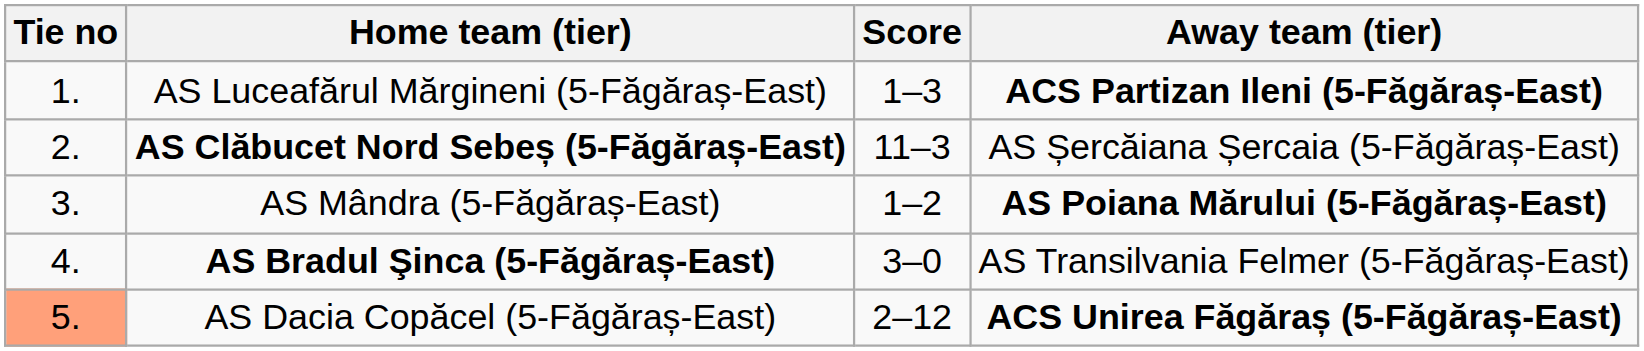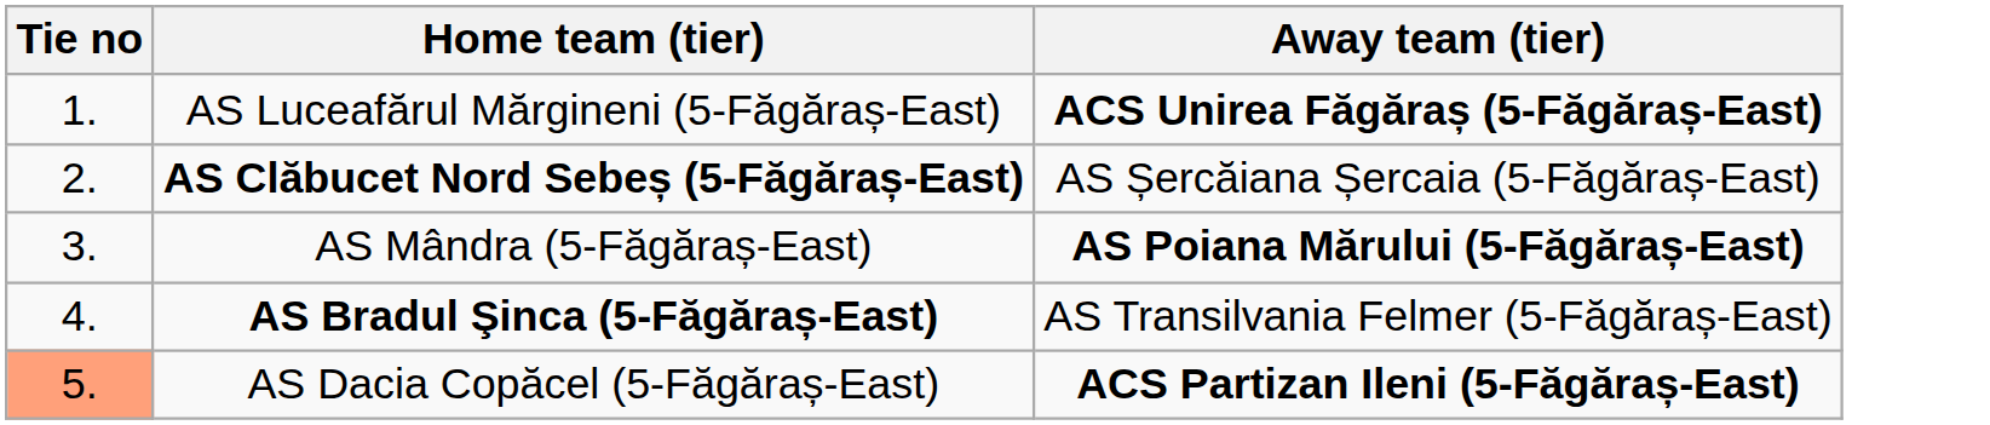- column: Score | 1–3 | 11–3 | 1–2 | 3–0 | 2–12
AS Luceafărul Mărgineni (5-Făgăraș-East) | Away team (tier): ACS Partizan Ileni (5-Făgăraș-East) -> ACS Unirea Făgăraș (5-Făgăraș-East)
AS Dacia Copăcel (5-Făgăraș-East) | Away team (tier): ACS Unirea Făgăraș (5-Făgăraș-East) -> ACS Partizan Ileni (5-Făgăraș-East)
